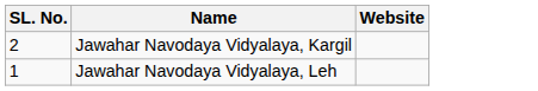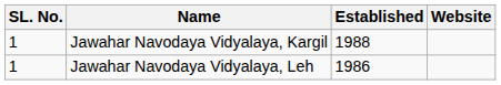+ column: Established | 1988 | 1986
Jawahar Navodaya Vidyalaya, Kargil | SL. No.: 2 -> 1
